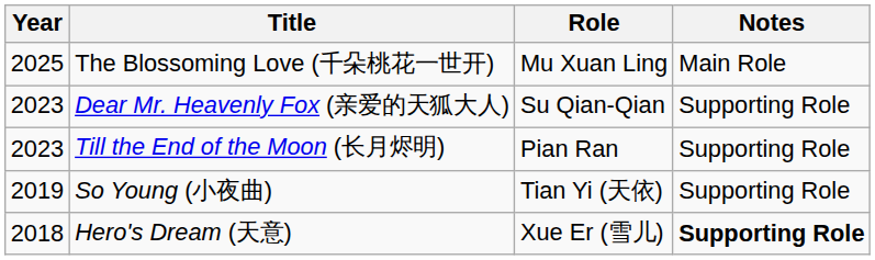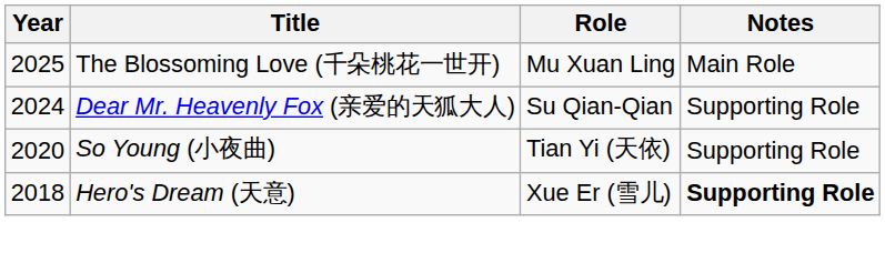Dear Mr. Heavenly Fox (亲爱的天狐大人) | Year: 2023 -> 2024
- row: 2023 | Till the End of the Moon (长月烬明) | Pian Ran | Supporting Role
So Young (小夜曲) | Year: 2019 -> 2020
